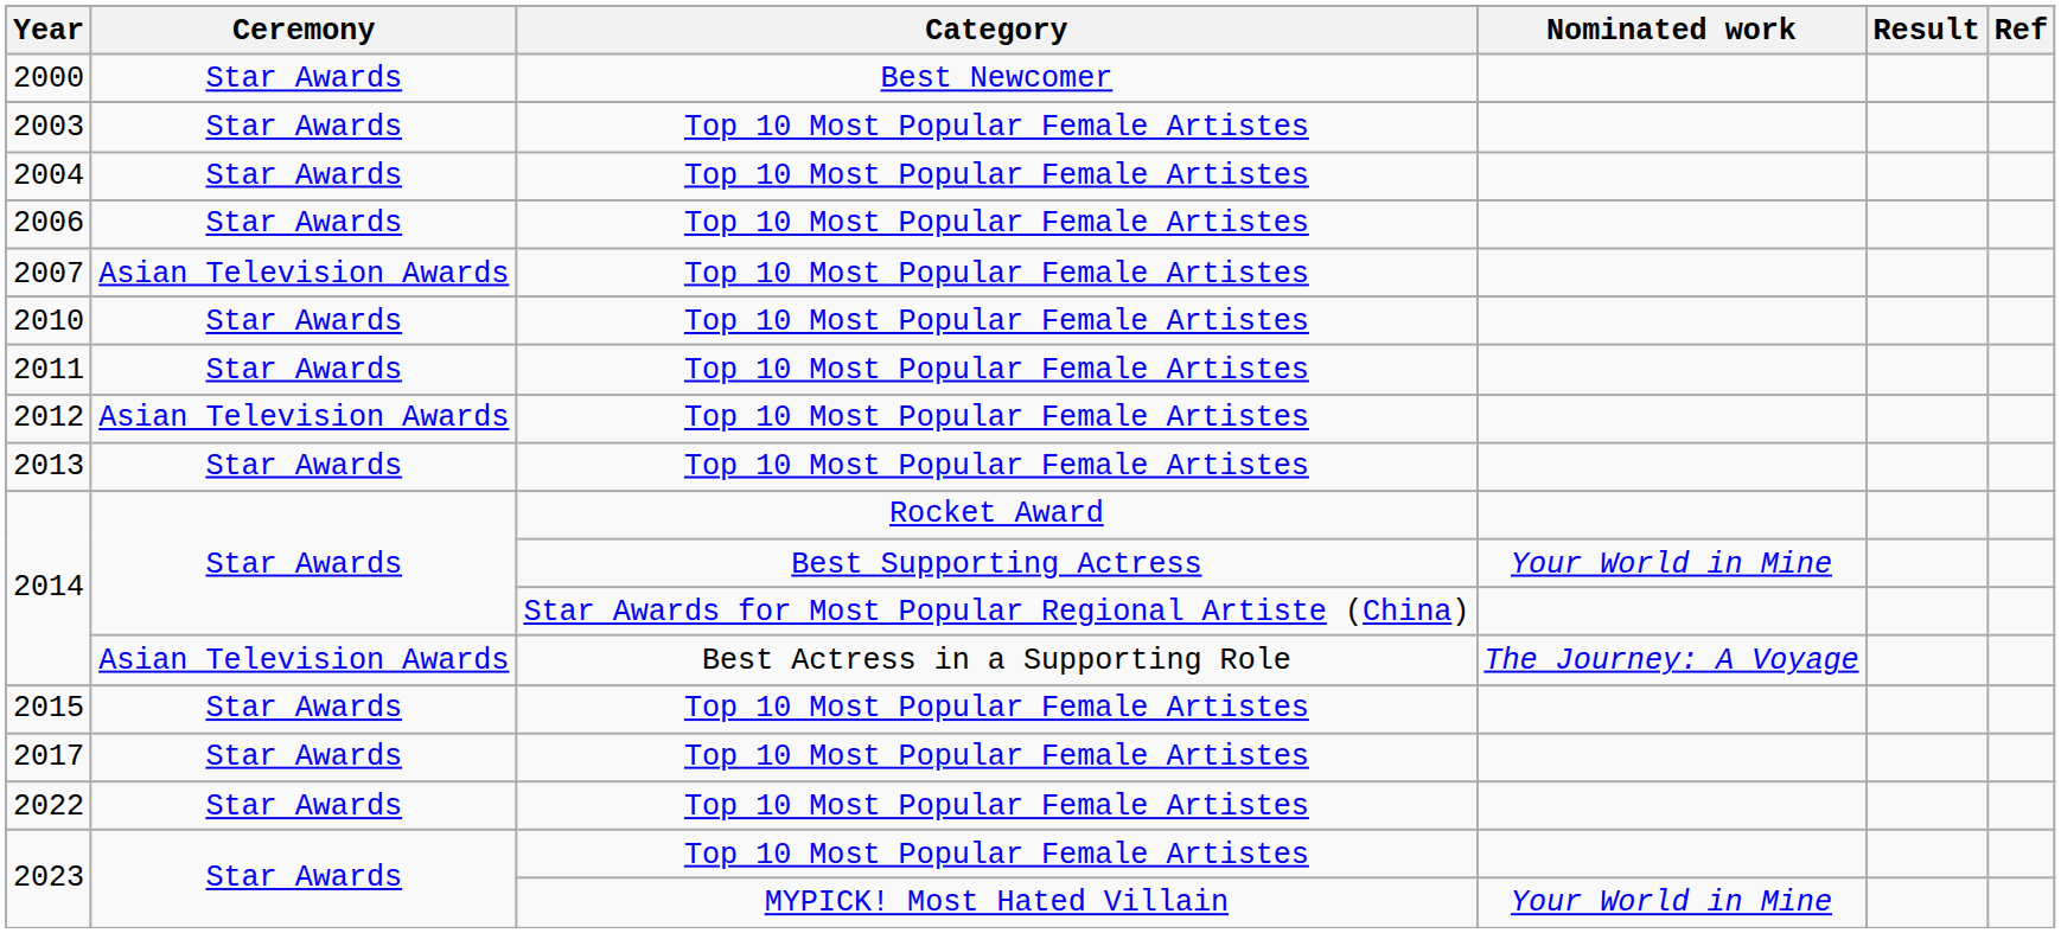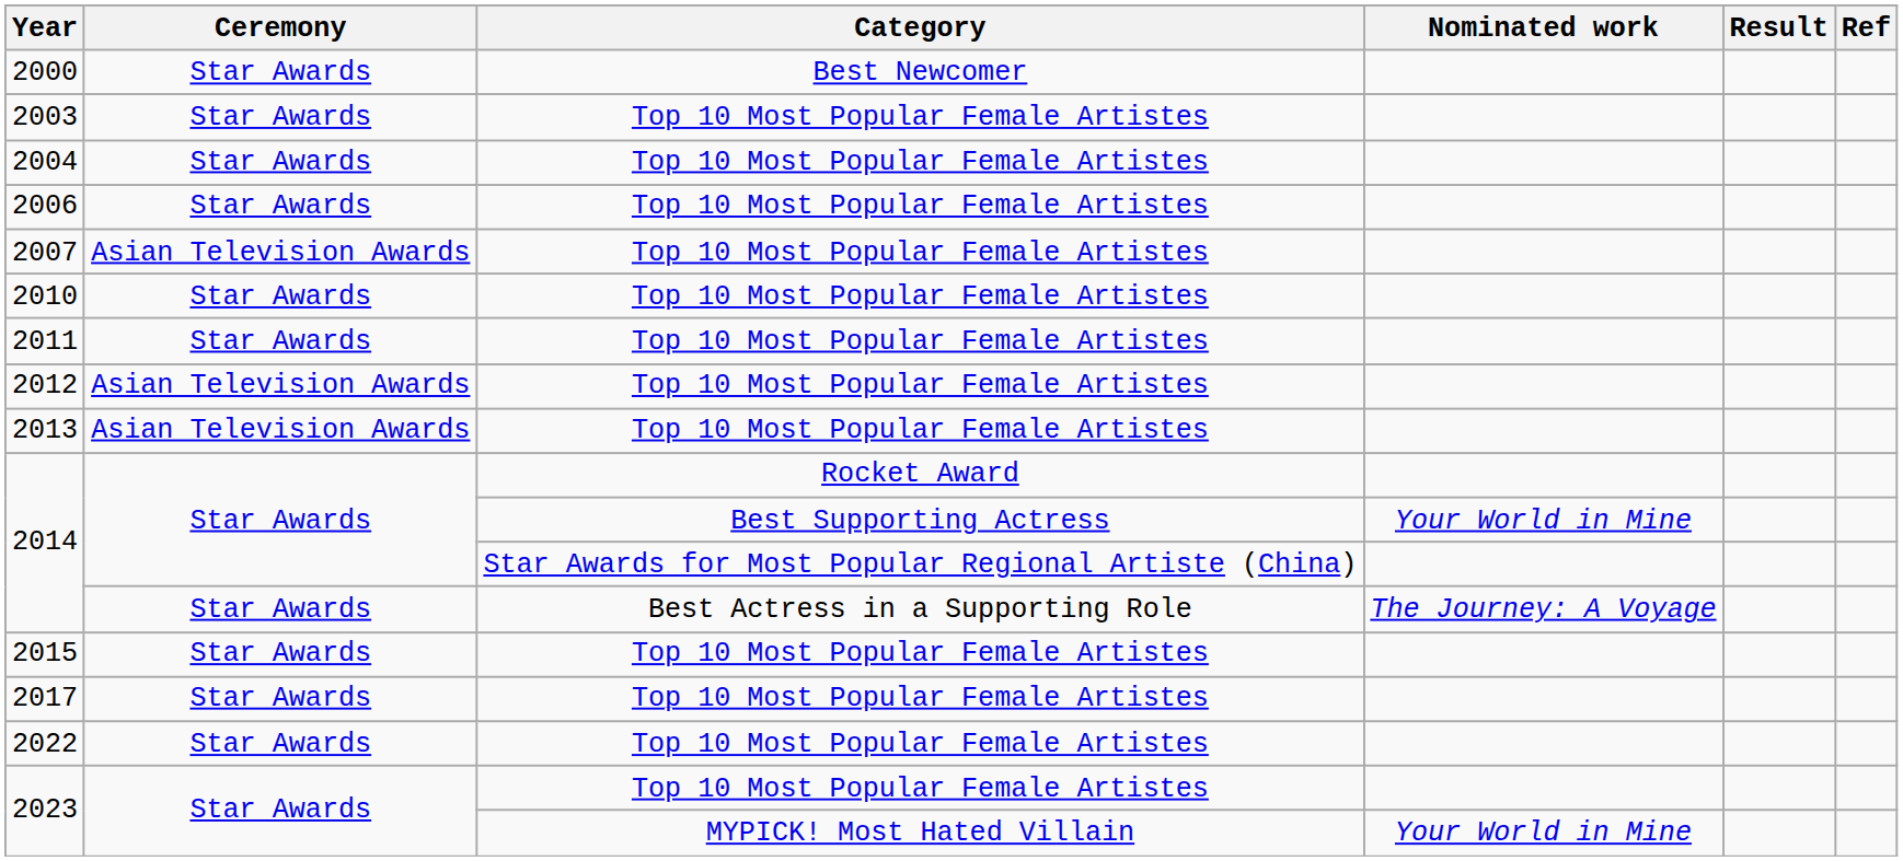2013 | Ceremony: Star Awards -> Asian Television Awards
2014 / Best Actress in a Supporting Role | Ceremony: Asian Television Awards -> Star Awards
